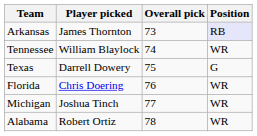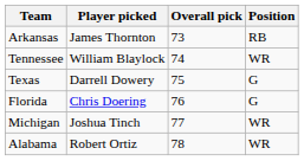Arkansas | Position: lavender background -> no background
Florida | Position: WR -> G
